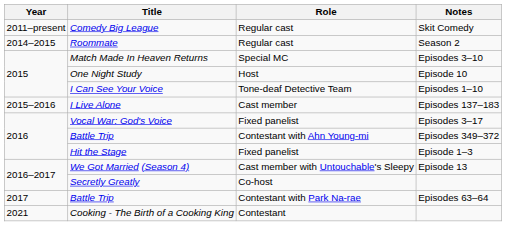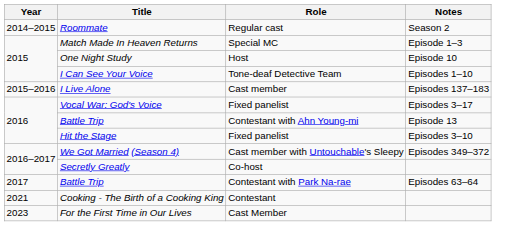- row: 2011–present | Comedy Big League | Regular cast | Skit Comedy
Match Made In Heaven Returns | Notes: Episodes 3–10 -> Episode 1–3
Battle Trip / Contestant with Ahn Young-mi | Notes: Episodes 349–372 -> Episode 13
Hit the Stage | Notes: Episode 1–3 -> Episodes 3–10
We Got Married (Season 4) | Notes: Episode 13 -> Episodes 349–372
+ row: 2023 | For the First Time in Our Lives | Cast Member
